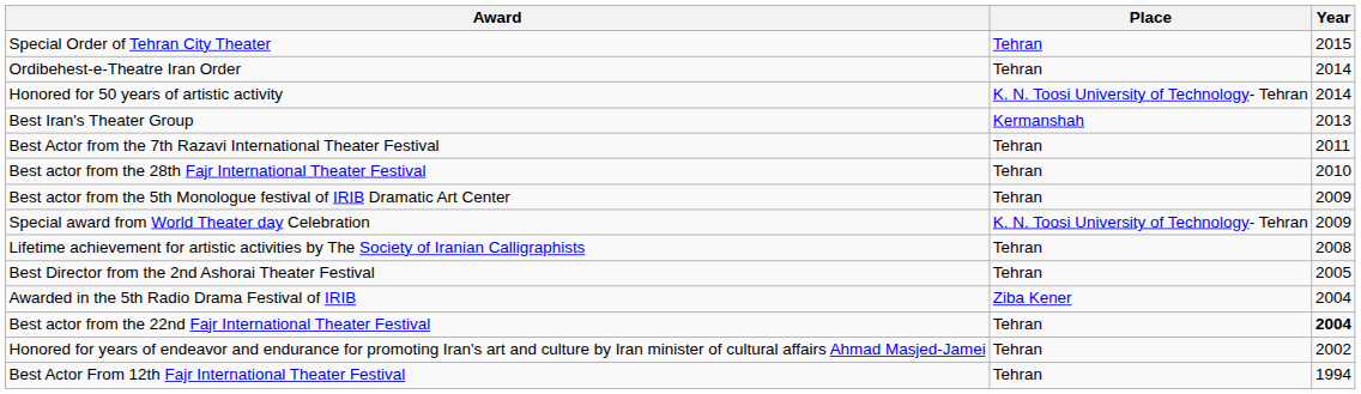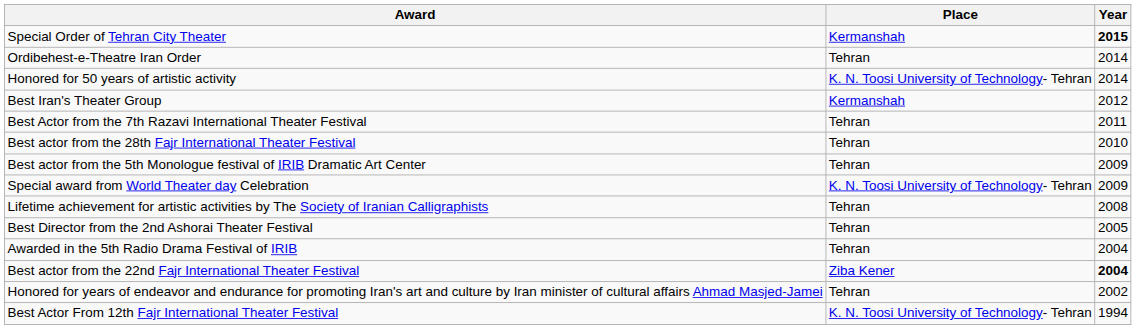Special Order of Tehran City Theater | Place: Tehran -> Kermanshah
Special Order of Tehran City Theater | Year: normal -> bold
Best Iran's Theater Group | Year: 2013 -> 2012
Awarded in the 5th Radio Drama Festival of IRIB | Place: Ziba Kener -> Tehran
Best actor from the 22nd Fajr International Theater Festival | Place: Tehran -> Ziba Kener
Best Actor From 12th Fajr International Theater Festival | Place: Tehran -> K. N. Toosi University of Technology- Tehran
